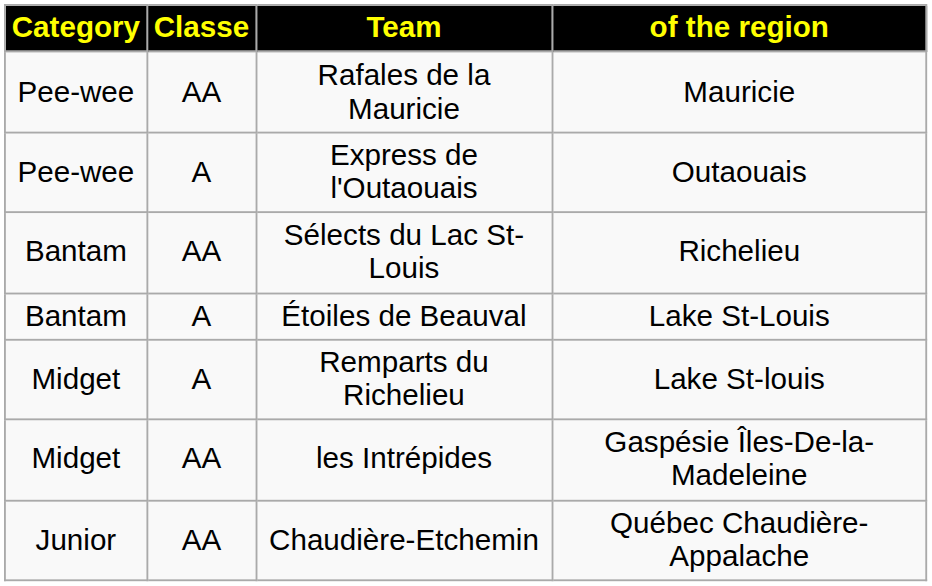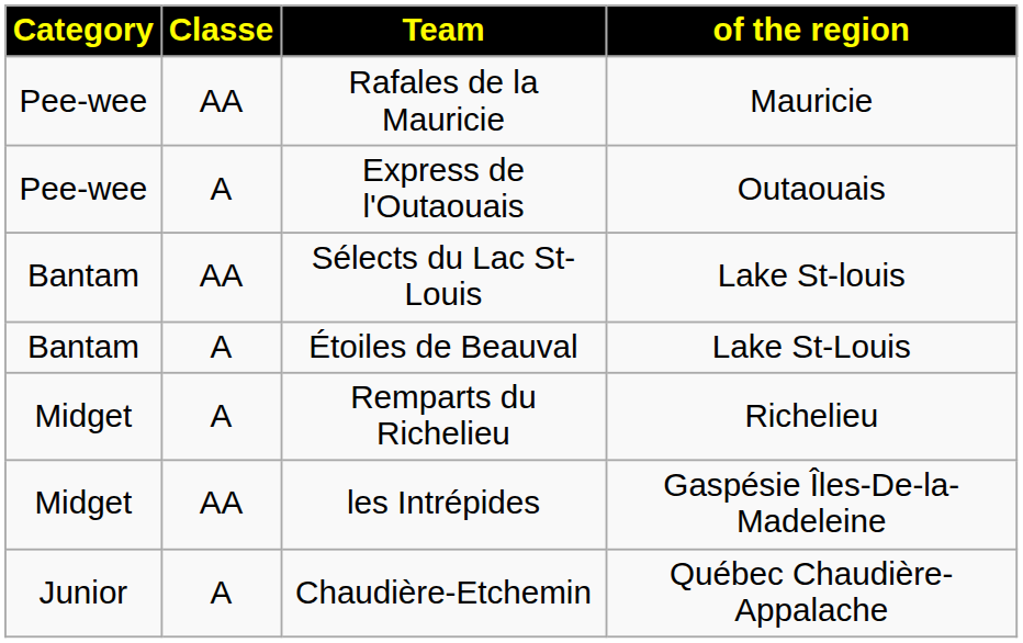Sélects du Lac St-Louis | of the region: Richelieu -> Lake St-louis
Remparts du Richelieu | of the region: Lake St-louis -> Richelieu
Chaudière-Etchemin | Classe: AA -> A
